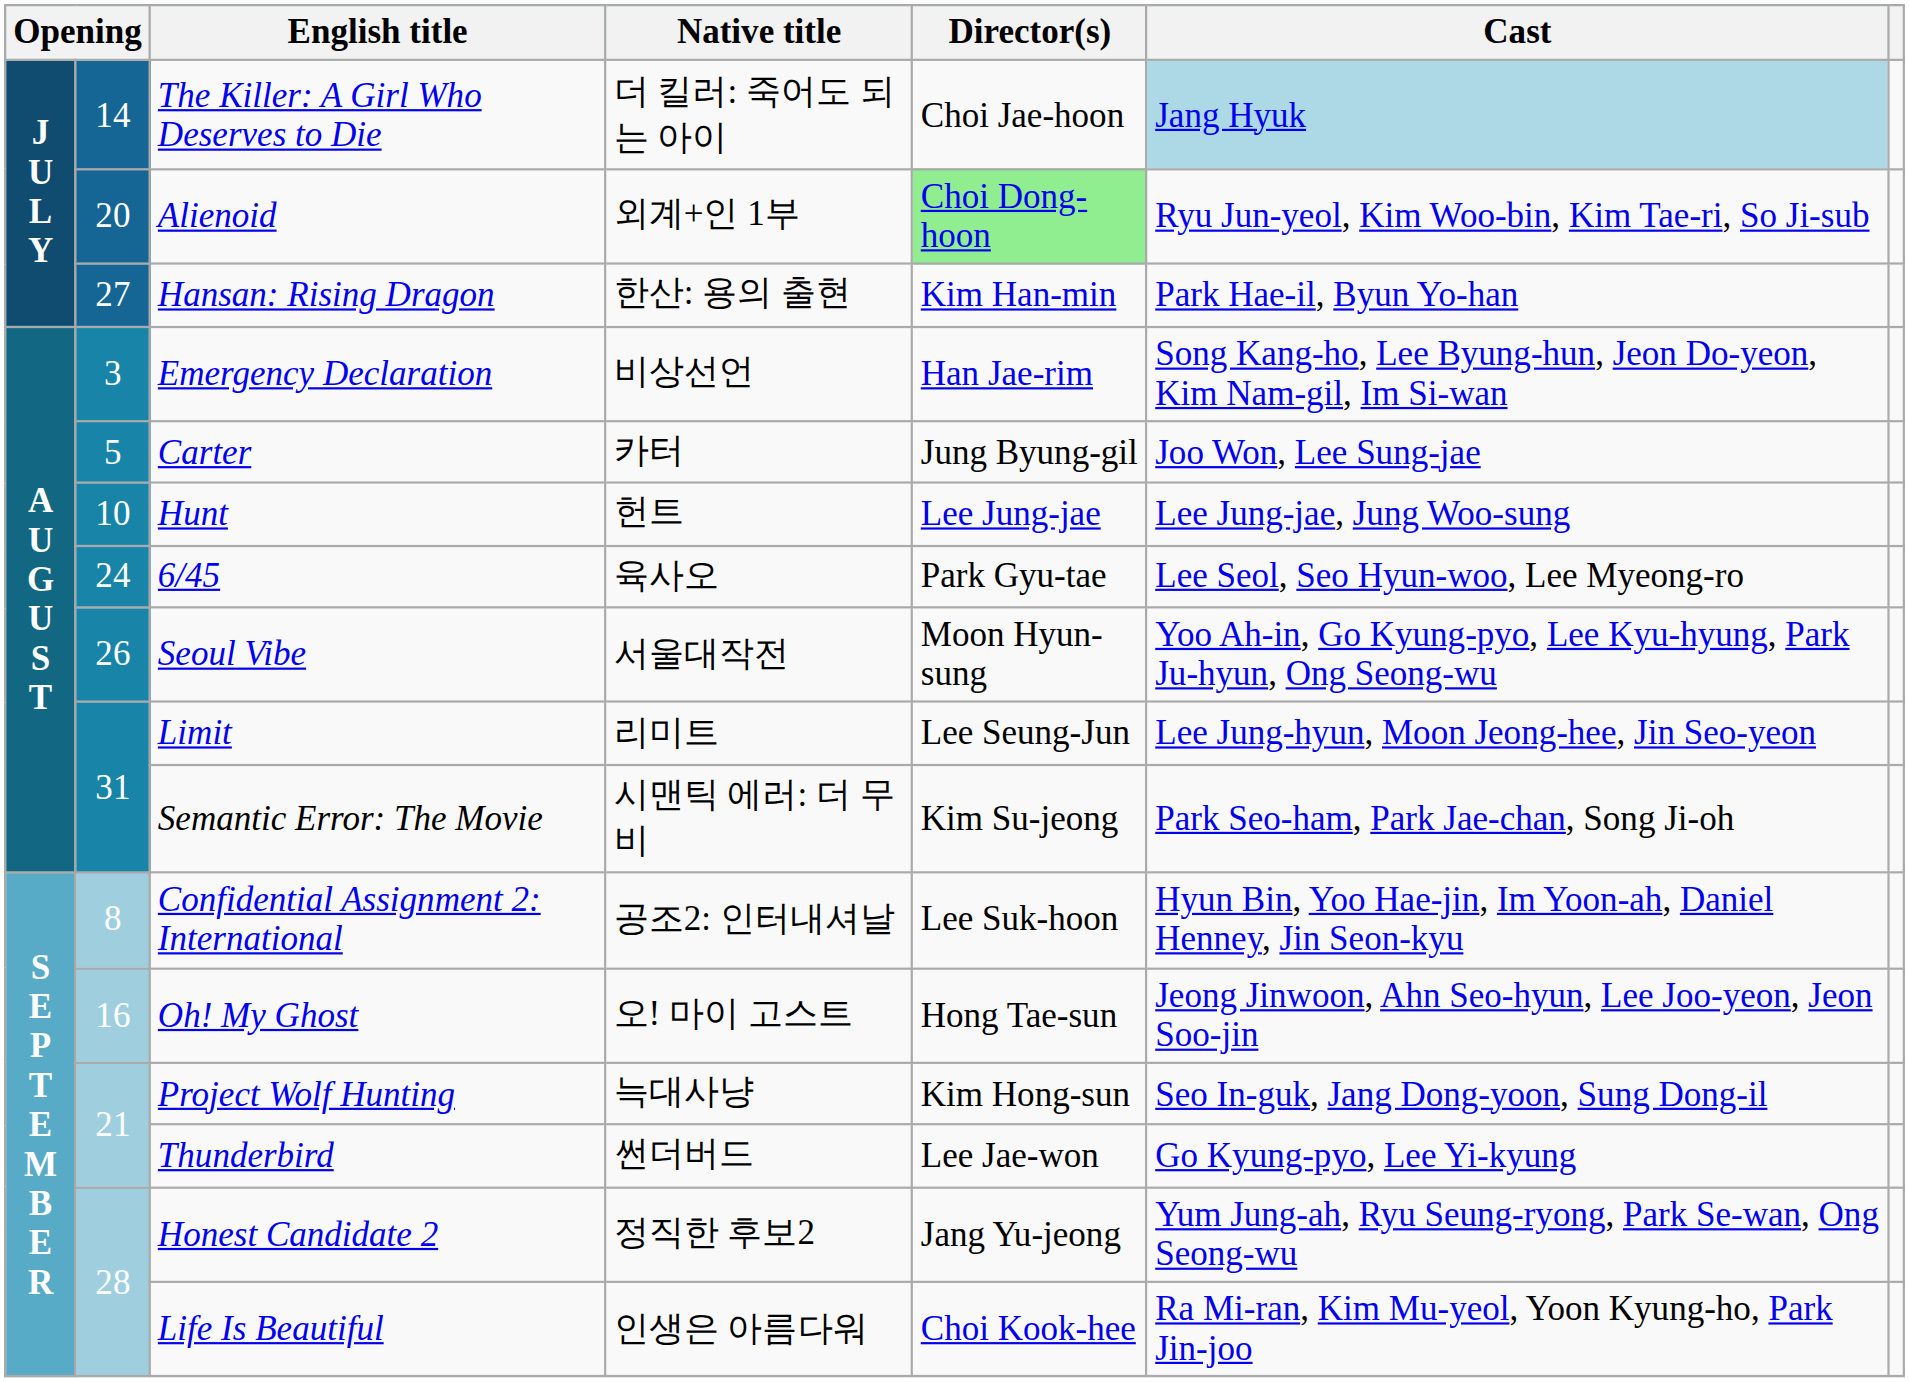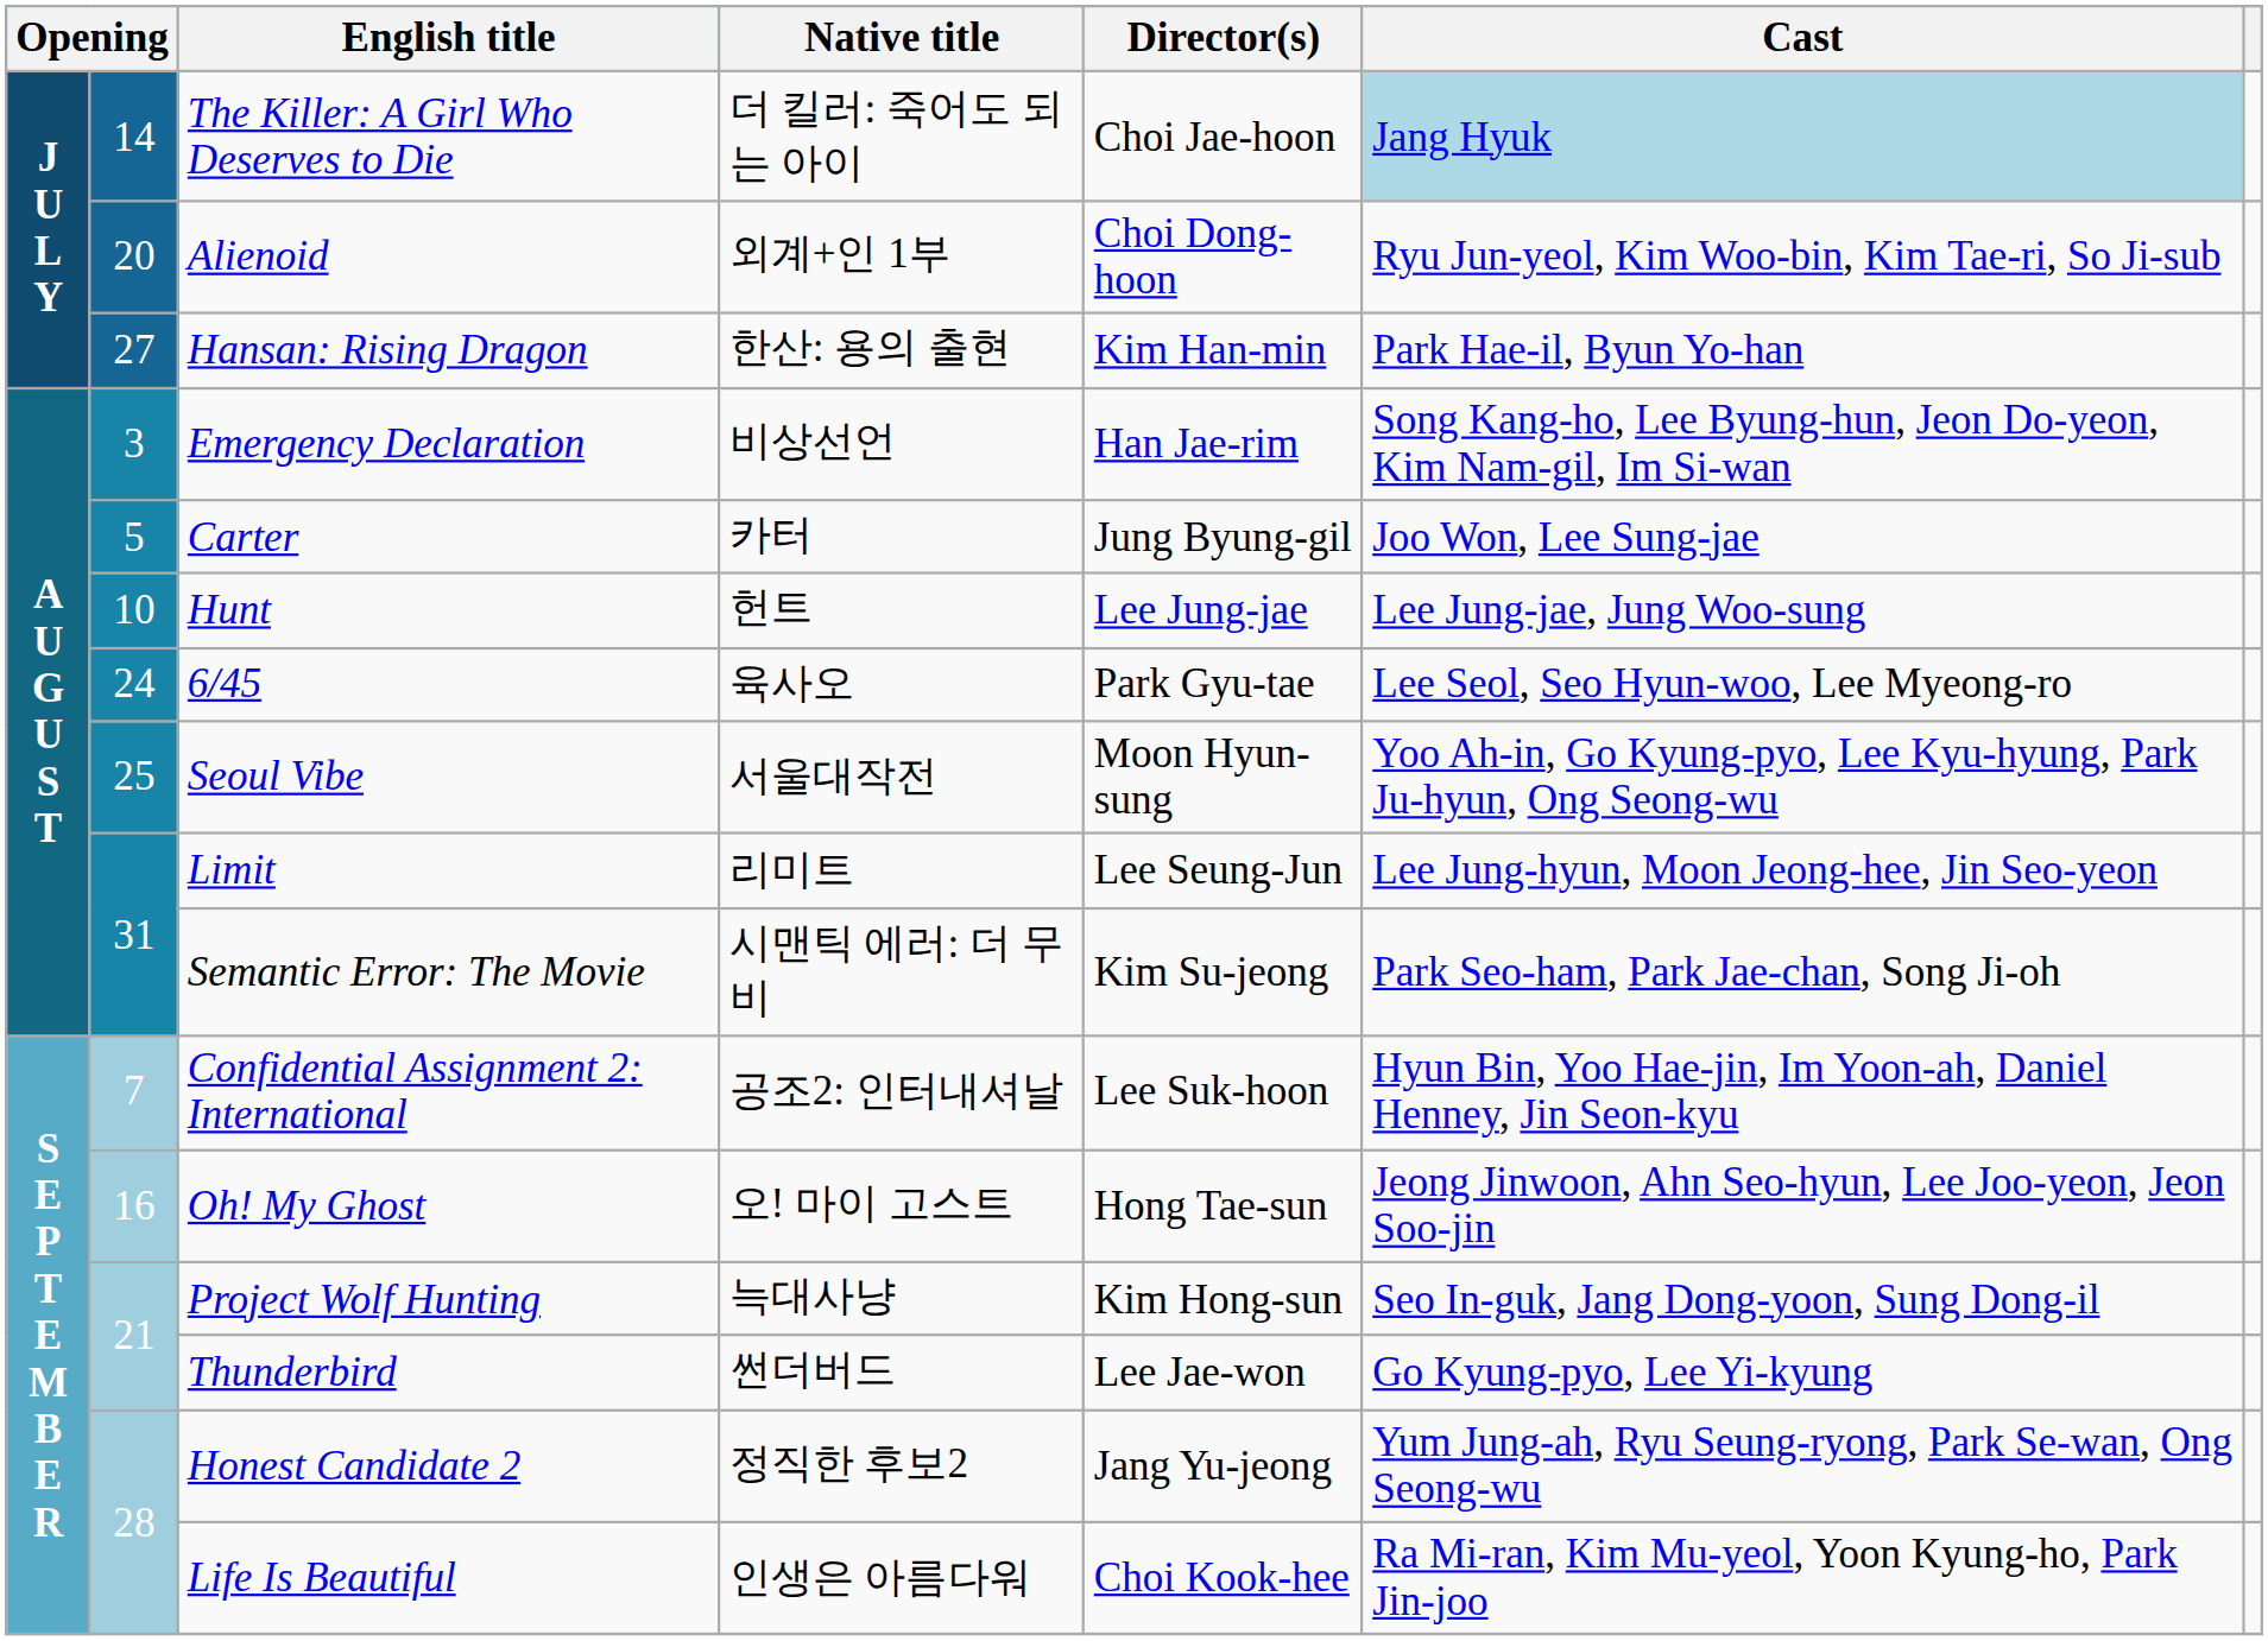Alienoid | Director(s): lightgreen background -> no background
Seoul Vibe | column 2: 26 -> 25
Confidential Assignment 2: International | column 2: 8 -> 7
